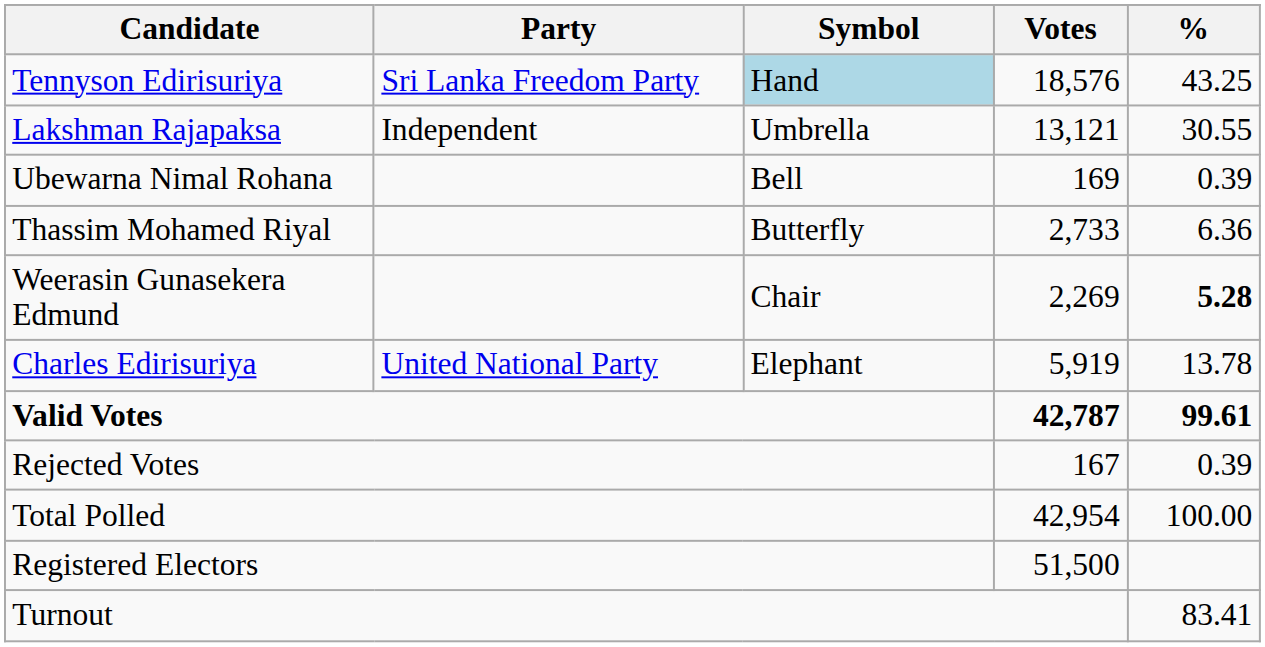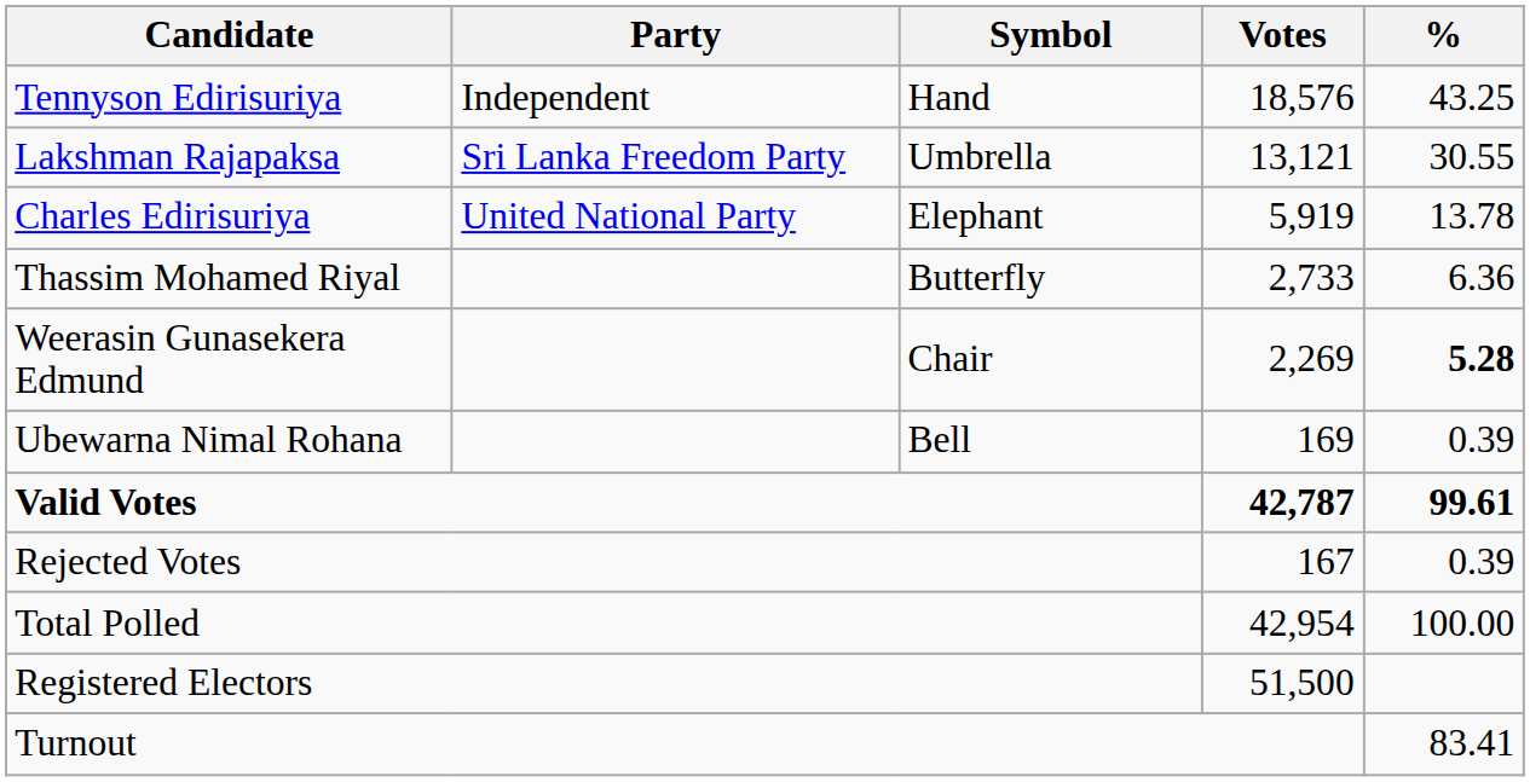Tennyson Edirisuriya | Party: Sri Lanka Freedom Party -> Independent
Tennyson Edirisuriya | Symbol: lightblue background -> no background
Lakshman Rajapaksa | Party: Independent -> Sri Lanka Freedom Party
rows swapped: Charles Edirisuriya <-> Ubewarna Nimal Rohana
